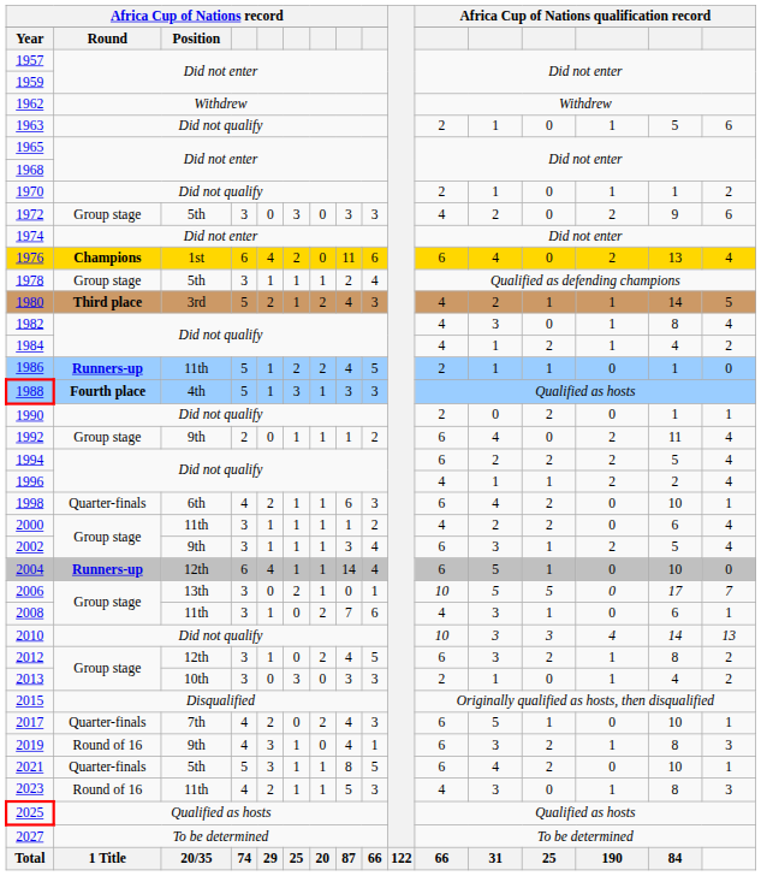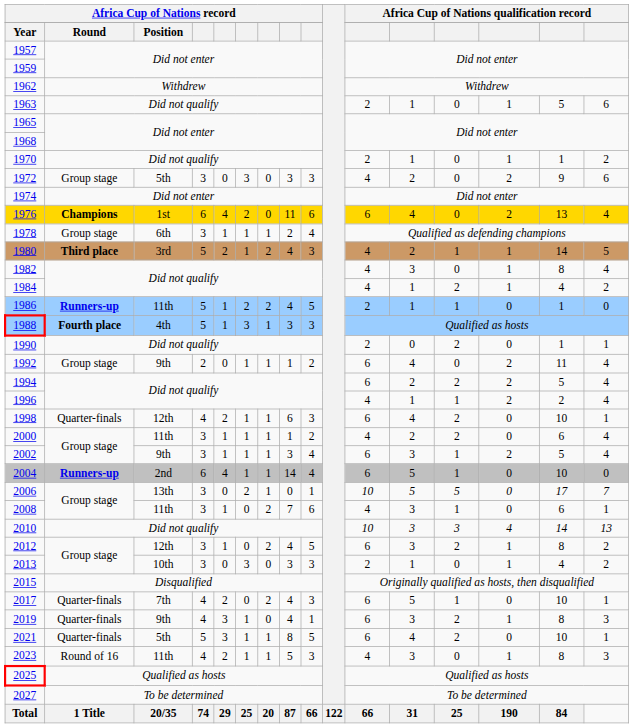1978 | column 3: 5th -> 6th
1998 | column 3: 6th -> 12th
2004 | column 3: 12th -> 2nd
2019 | column 2: Round of 16 -> Quarter-finals
